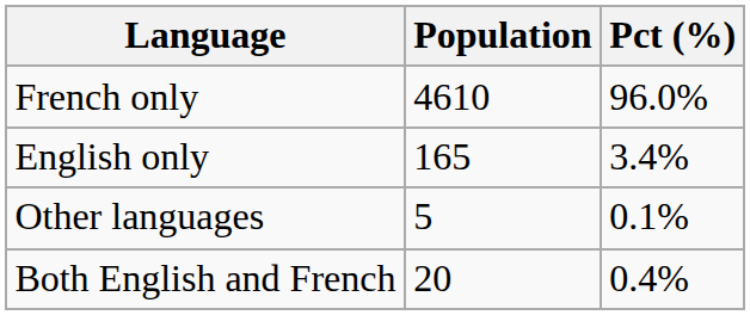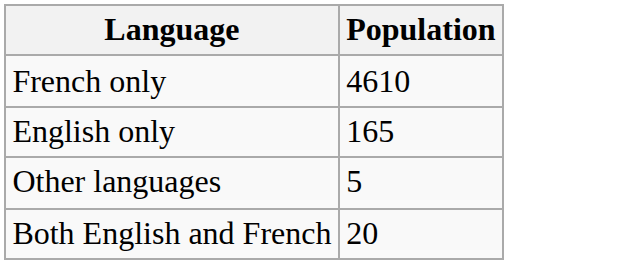- column: Pct (%) | 96.0% | 3.4% | 0.1% | 0.4%
